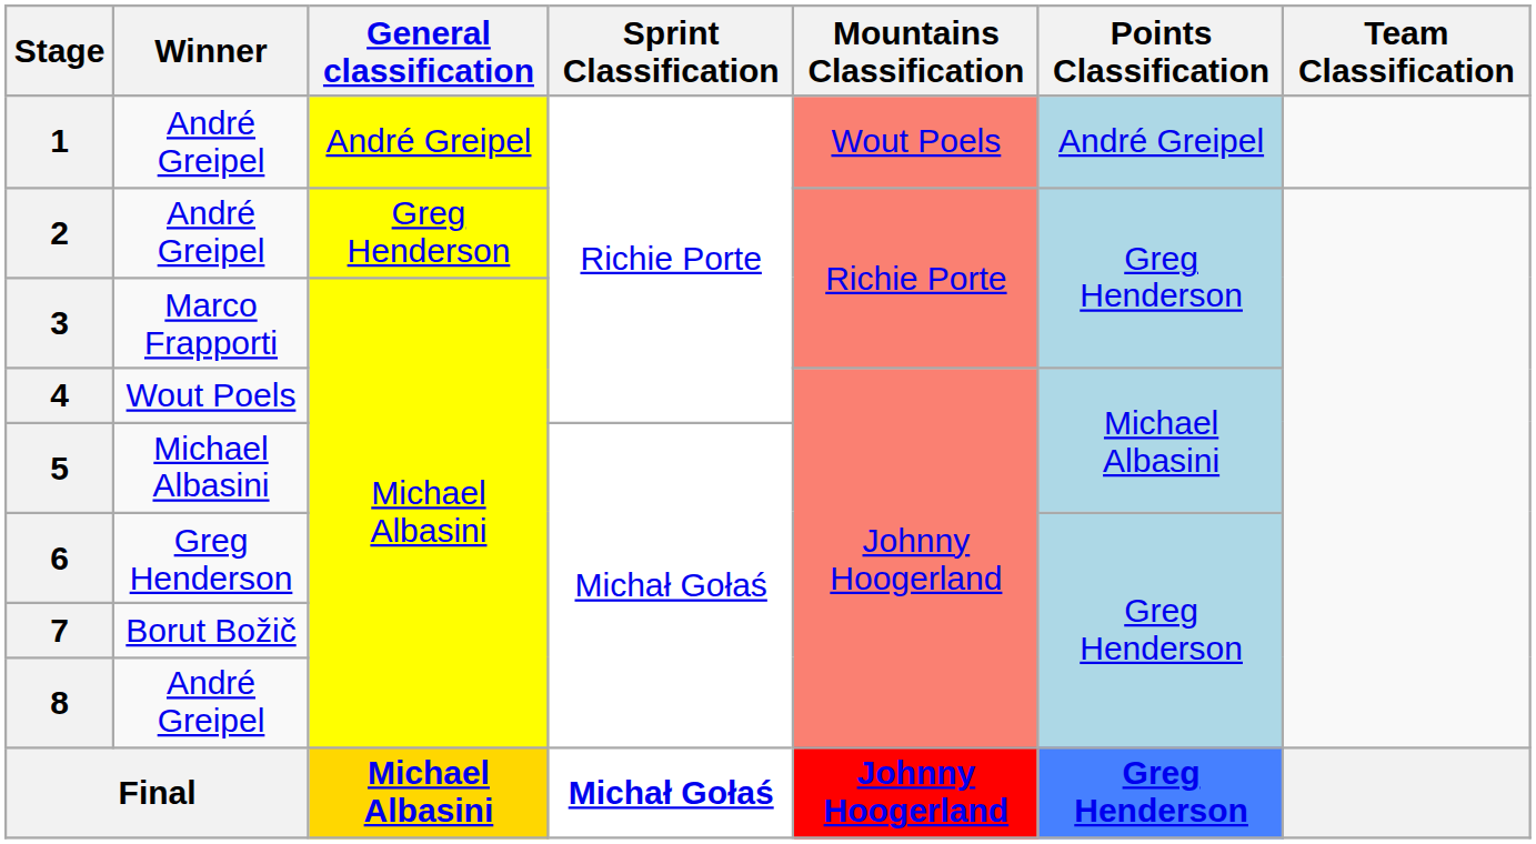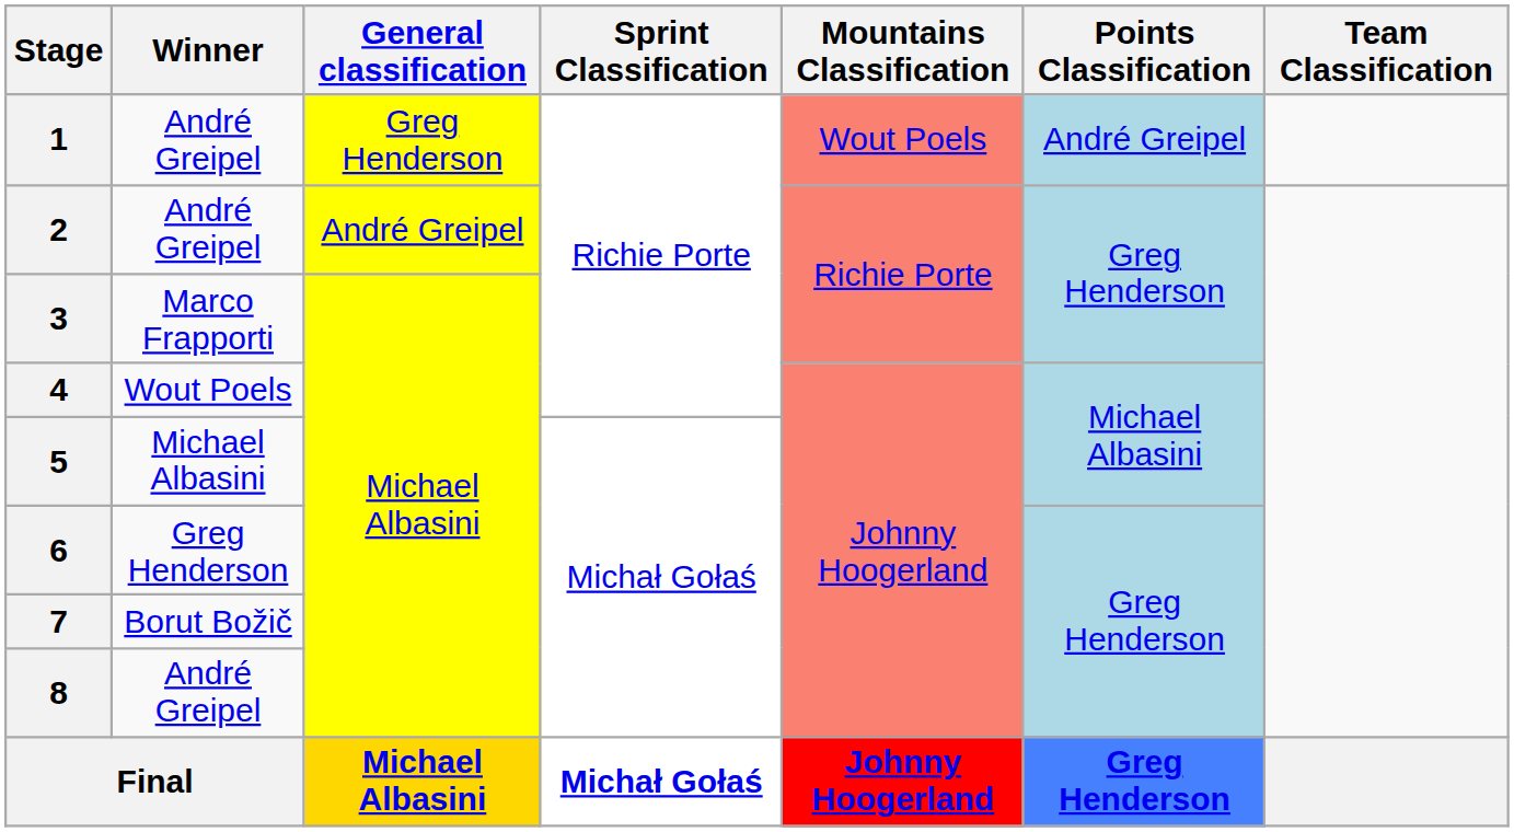1 | General classification: André Greipel -> Greg Henderson
2 | General classification: Greg Henderson -> André Greipel
